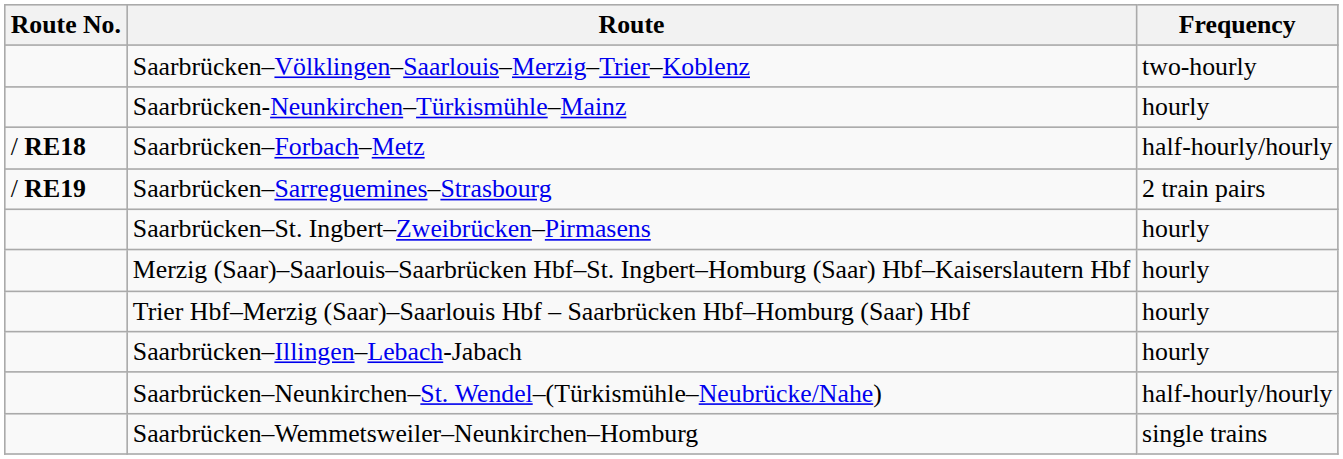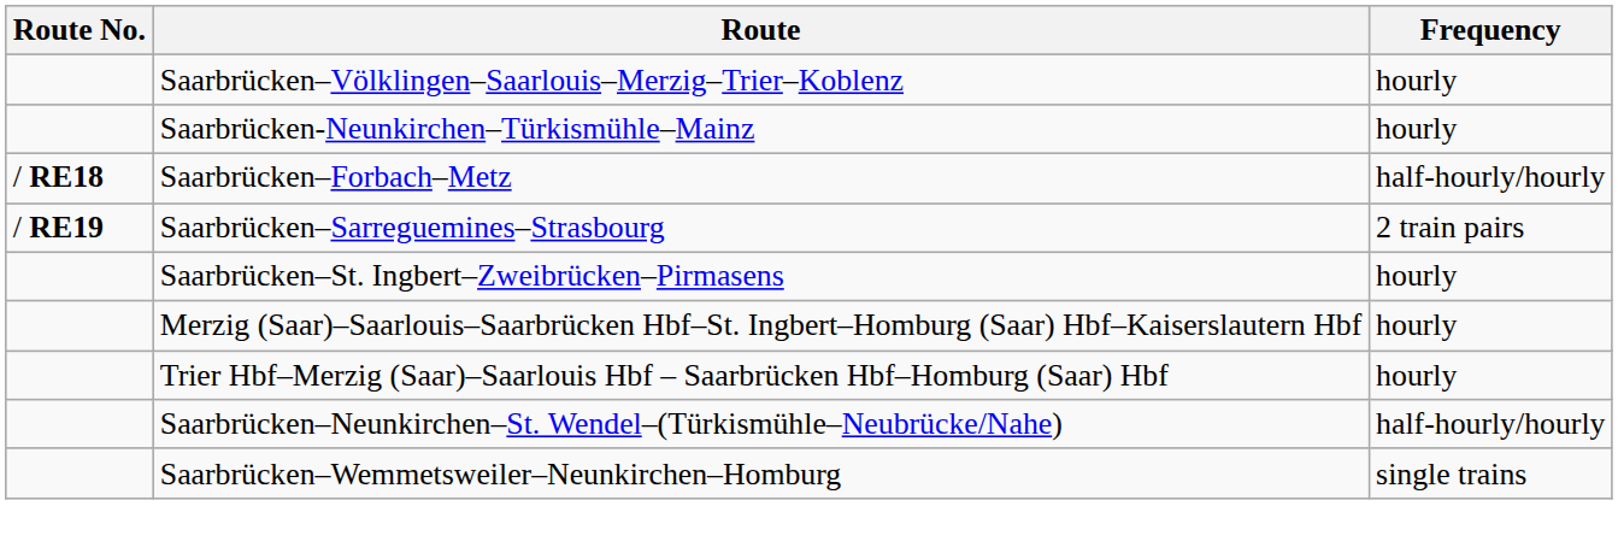Saarbrücken–Völklingen–Saarlouis–Merzig–Trier–Koblenz | Frequency: two-hourly -> hourly
- row: Saarbrücken–Illingen–Lebach-Jabach | hourly
